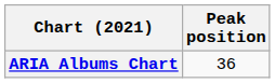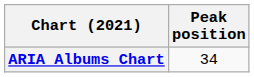ARIA Albums Chart | Peak position: 36 -> 34
